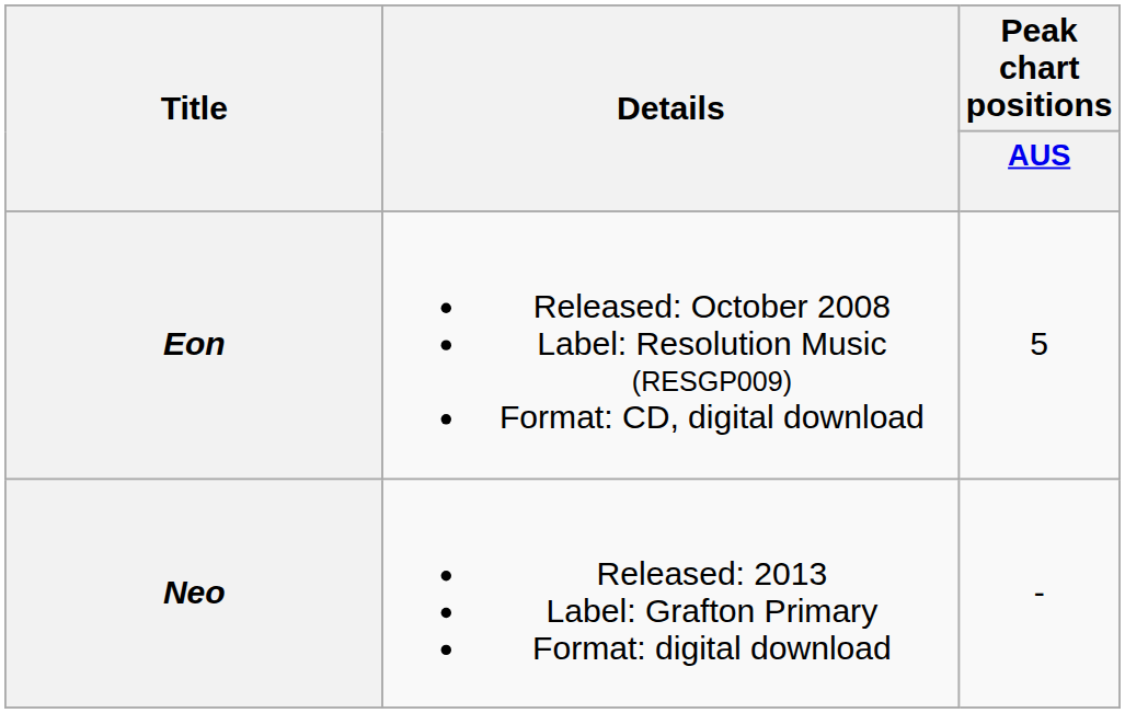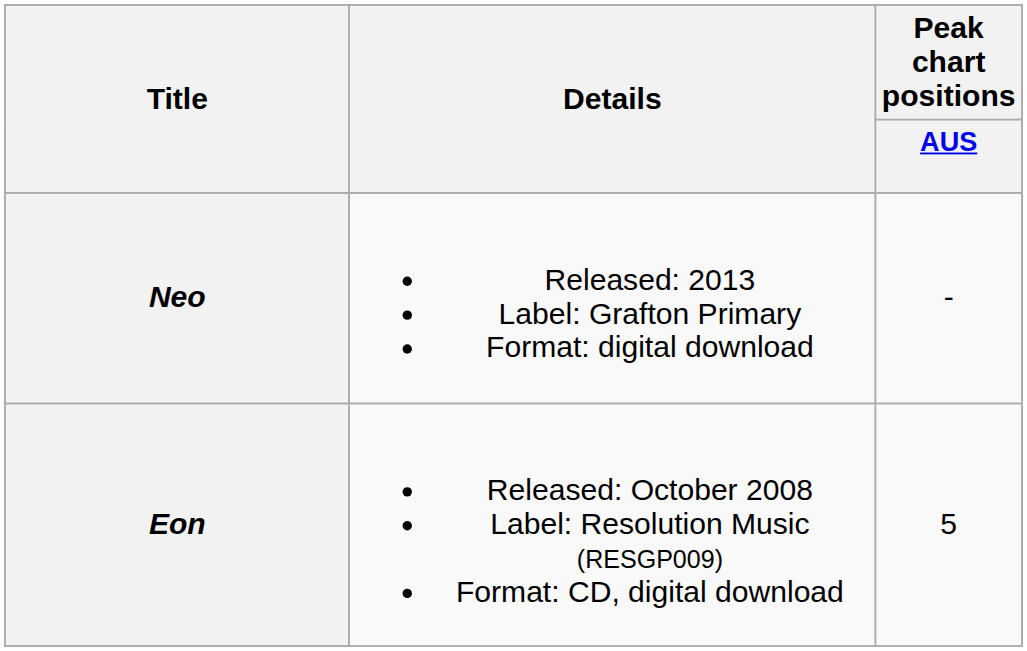rows swapped: Eon <-> Neo
